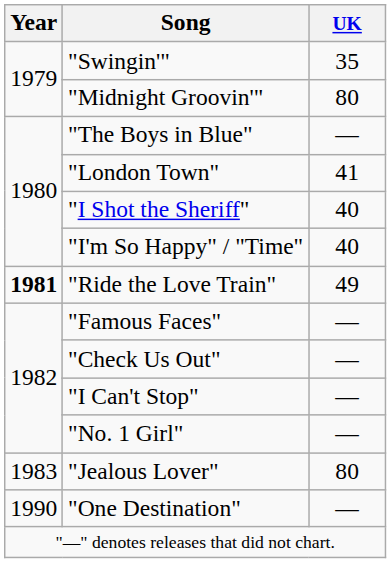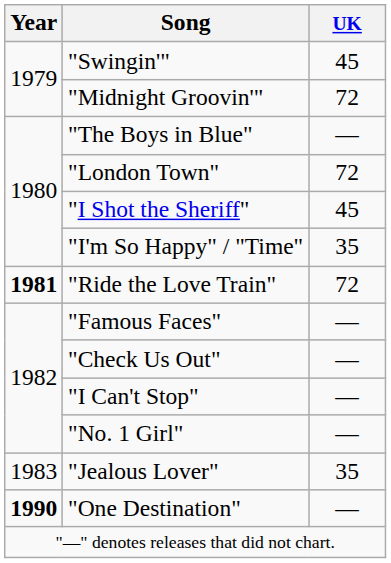"Swingin'" | UK: 35 -> 45
"Midnight Groovin'" | UK: 80 -> 72
"London Town" | UK: 41 -> 72
"I Shot the Sheriff" | UK: 40 -> 45
"I'm So Happy" / "Time" | UK: 40 -> 35
"Ride the Love Train" | UK: 49 -> 72
"Jealous Lover" | UK: 80 -> 35
"One Destination" | Year: normal -> bold
